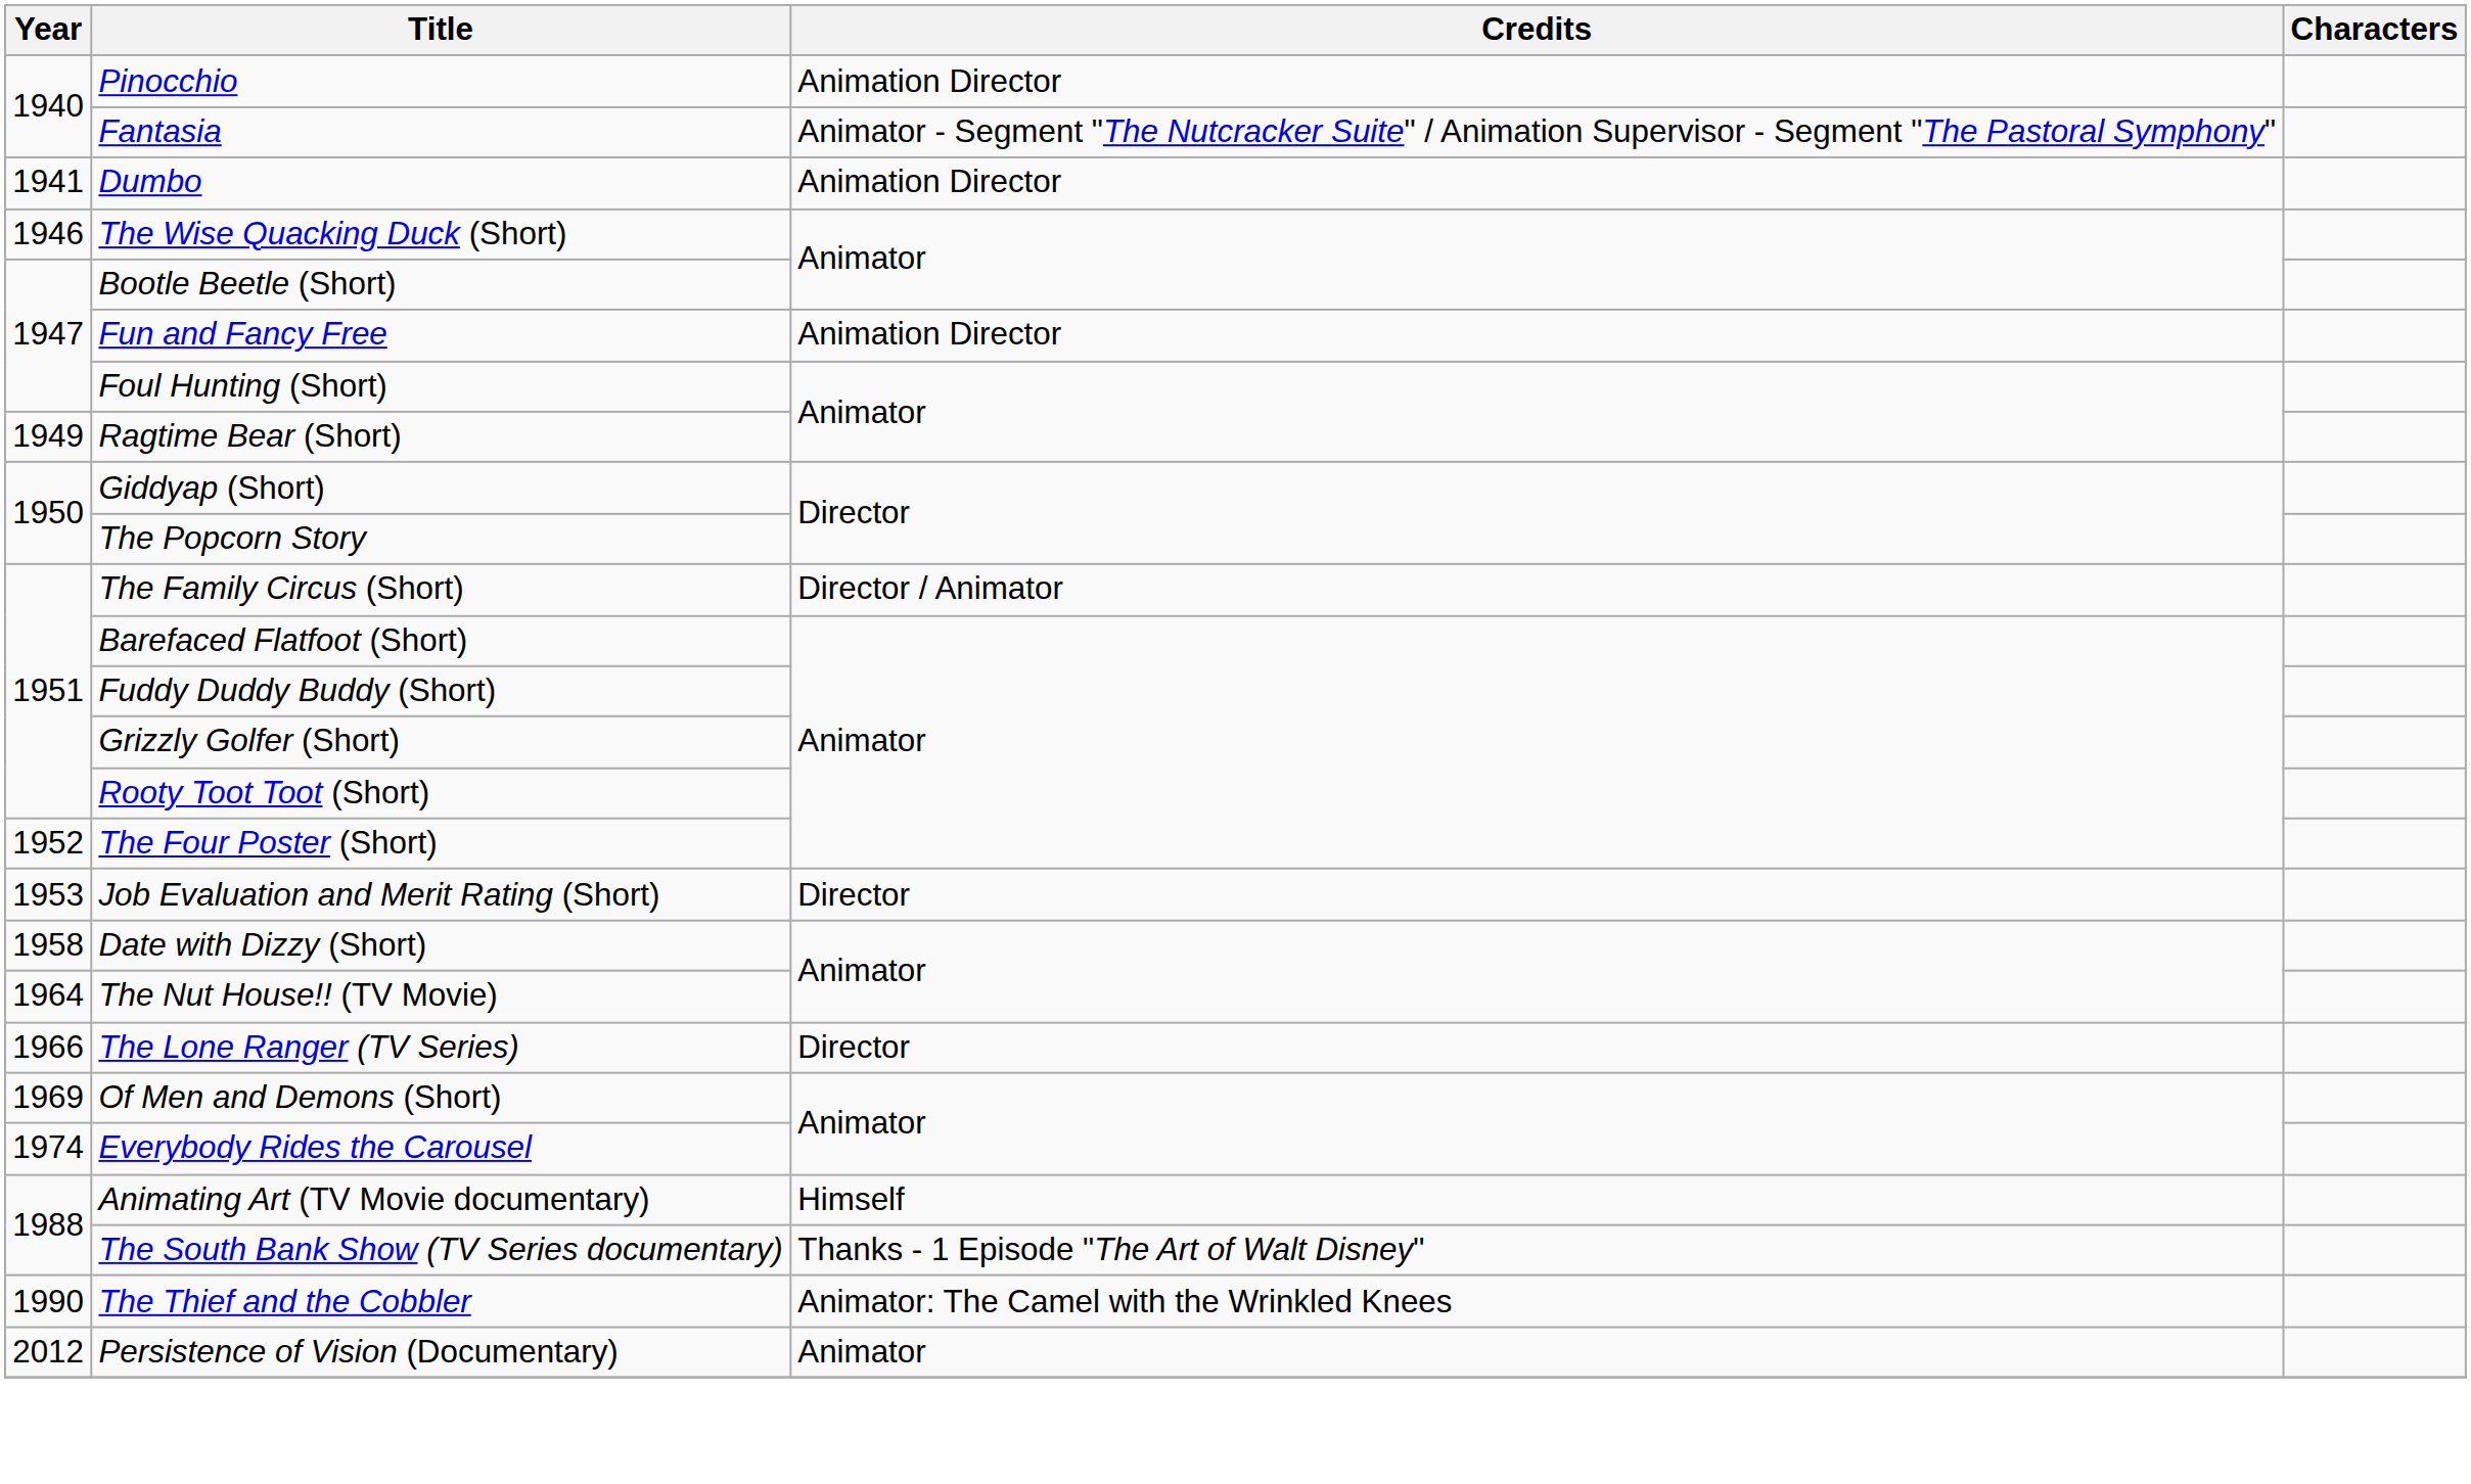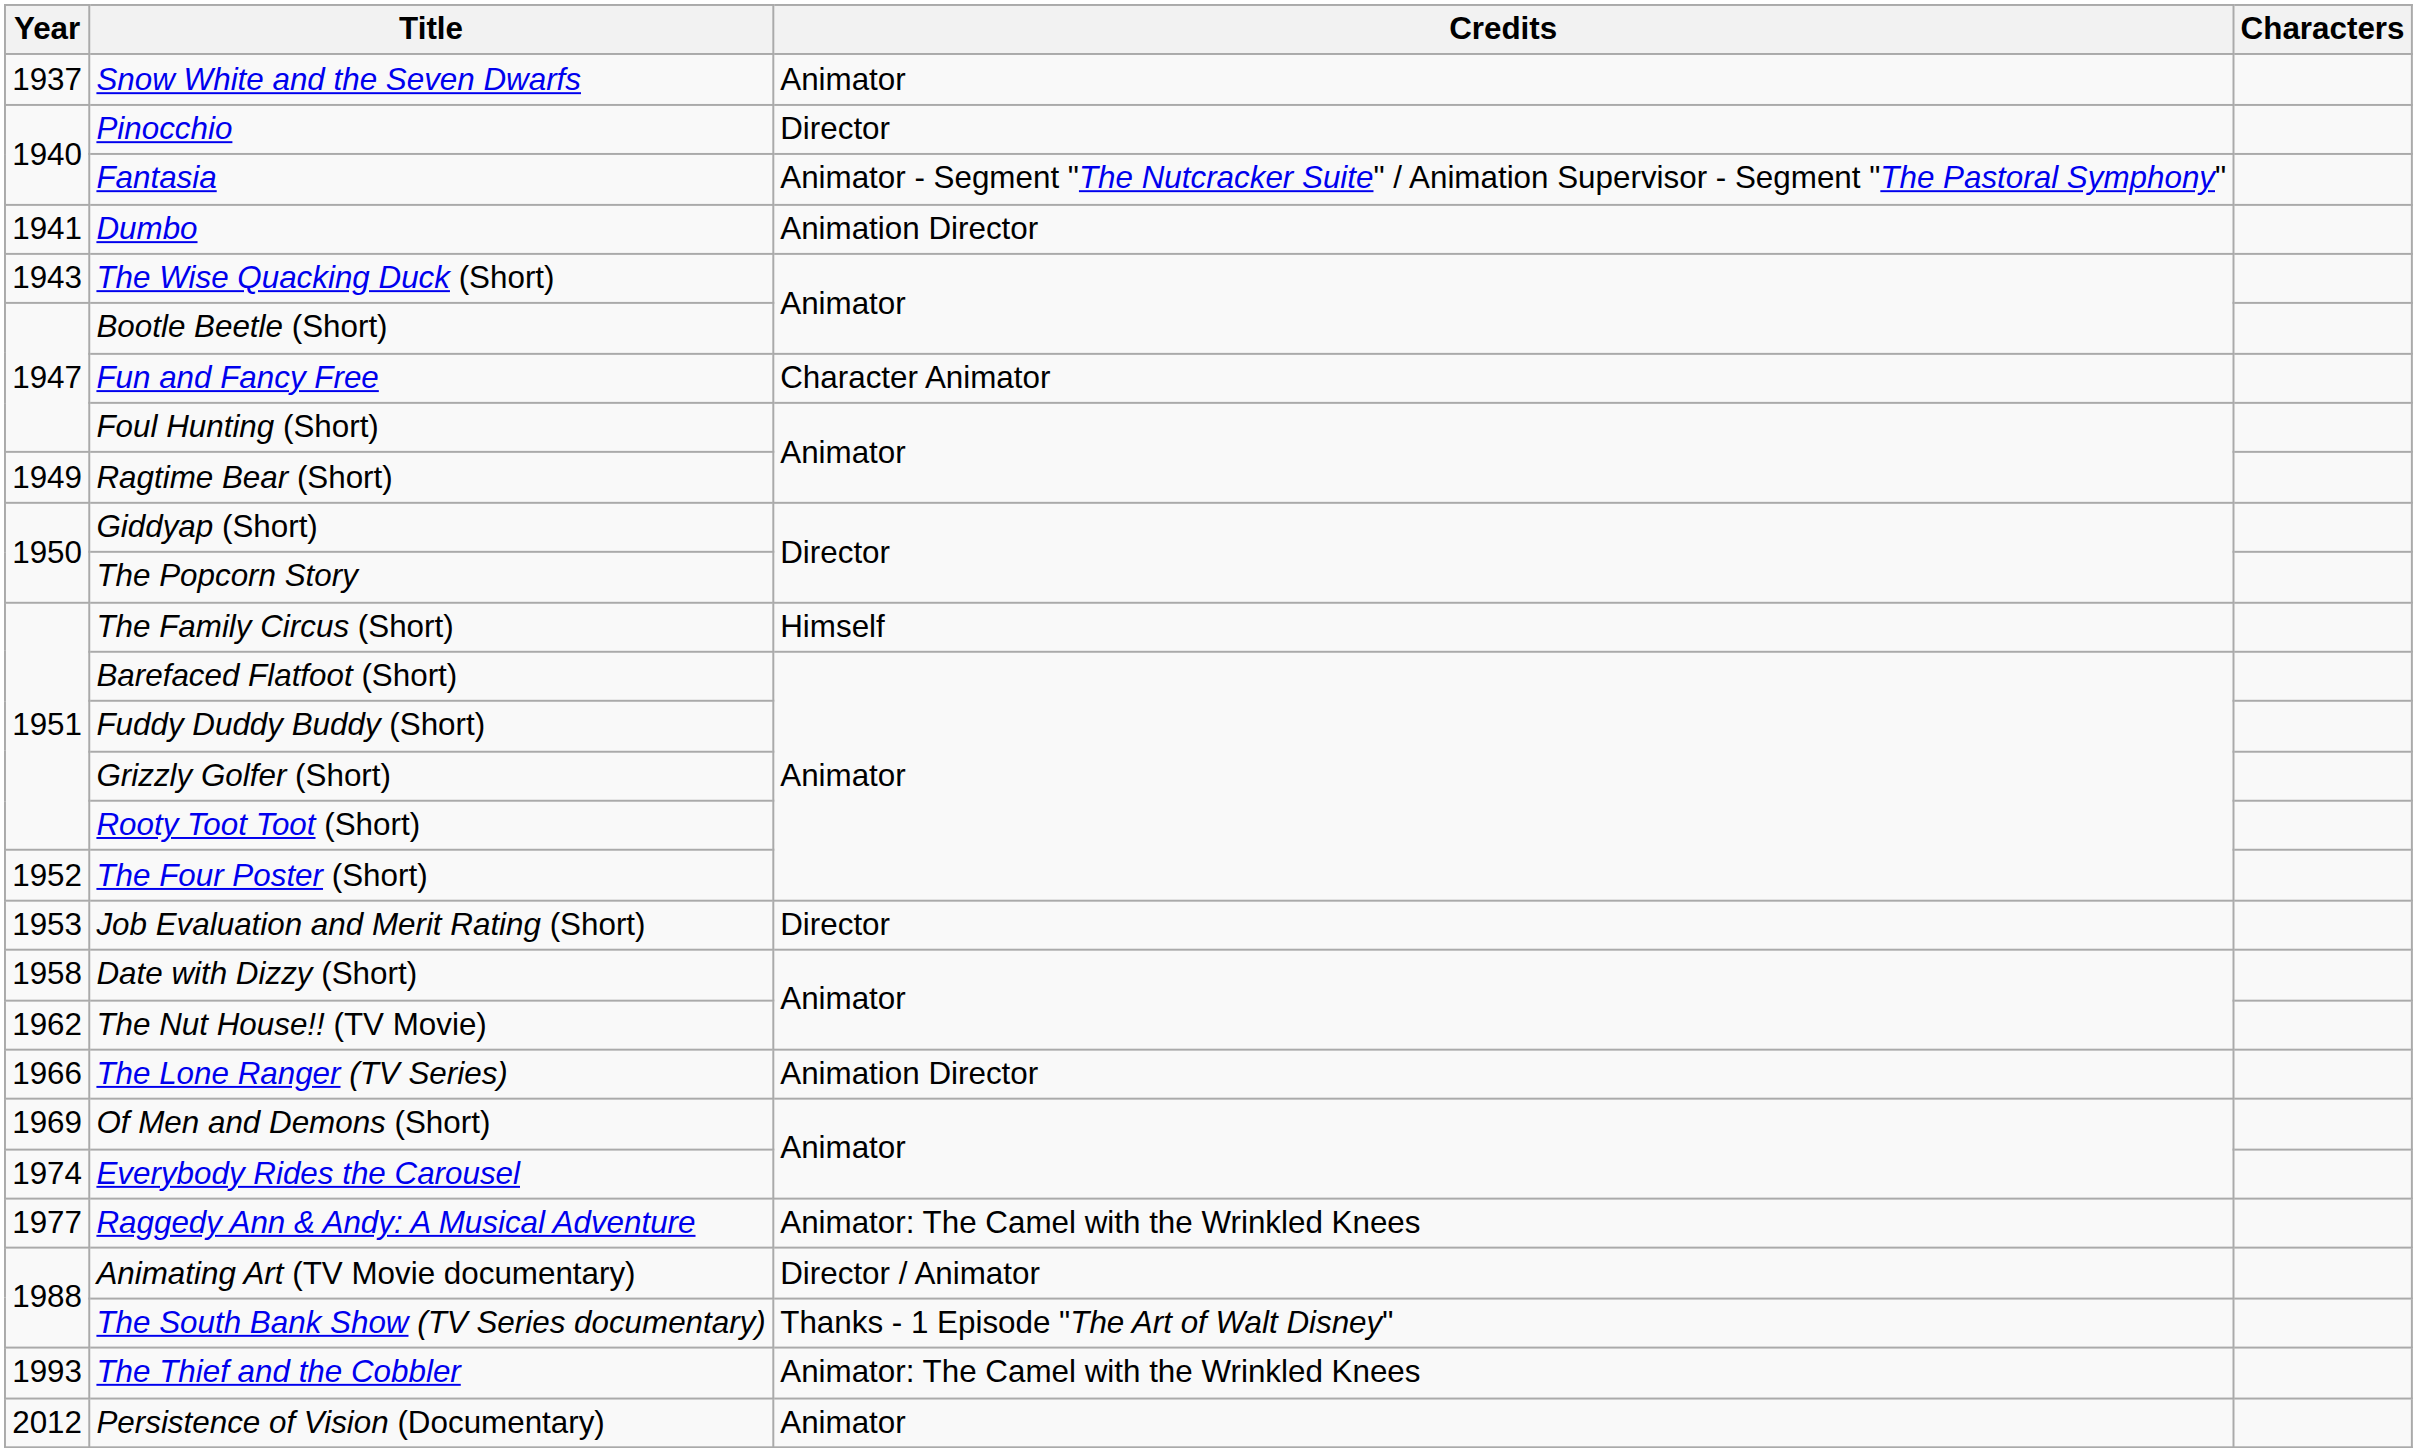+ row: 1937 | Snow White and the Seven Dwarfs | Animator
Pinocchio | Credits: Animation Director -> Director
The Wise Quacking Duck (Short) | Year: 1946 -> 1943
Fun and Fancy Free | Credits: Animation Director -> Character Animator
The Family Circus (Short) | Credits: Director / Animator -> Himself
The Nut House!! (TV Movie) | Year: 1964 -> 1962
The Lone Ranger (TV Series) | Credits: Director -> Animation Director
+ row: 1977 | Raggedy Ann & Andy: A Musical Adventure | Animator: The Camel with the Wrinkled Knees
Animating Art (TV Movie documentary) | Credits: Himself -> Director / Animator
The Thief and the Cobbler | Year: 1990 -> 1993
